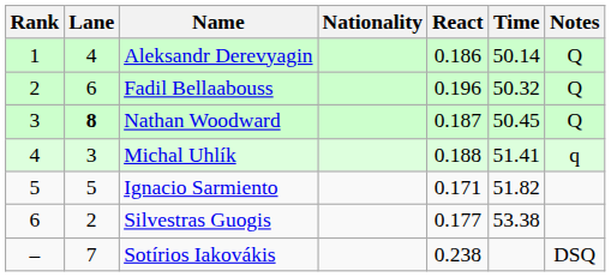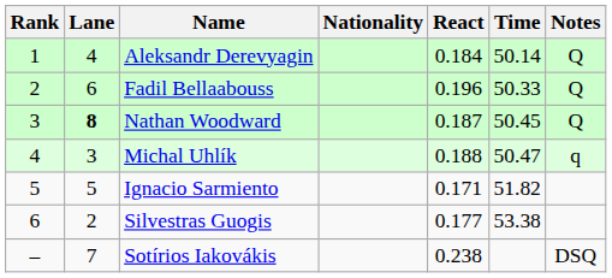Aleksandr Derevyagin | React: 0.186 -> 0.184
Fadil Bellaabouss | Time: 50.32 -> 50.33
Michal Uhlík | Time: 51.41 -> 50.47
